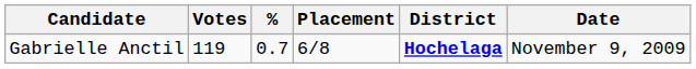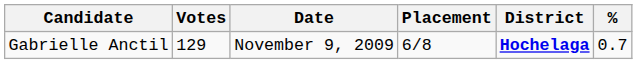columns swapped: % <-> Date
Gabrielle Anctil | Votes: 119 -> 129
